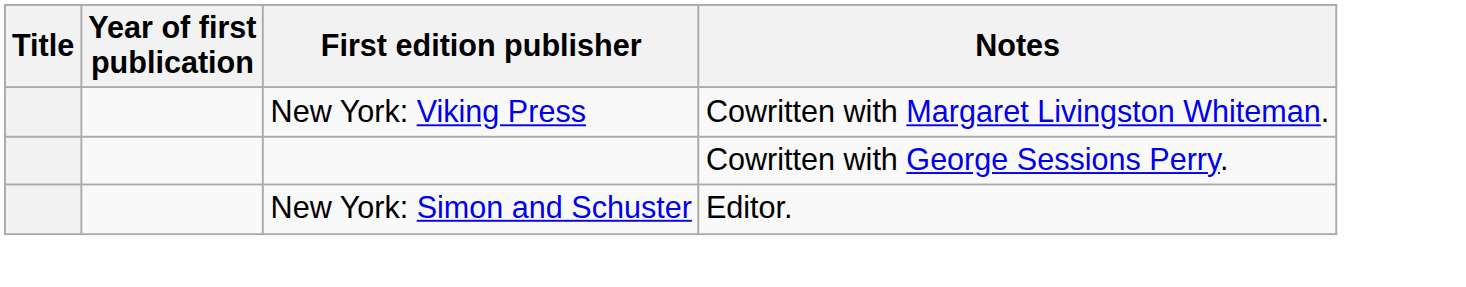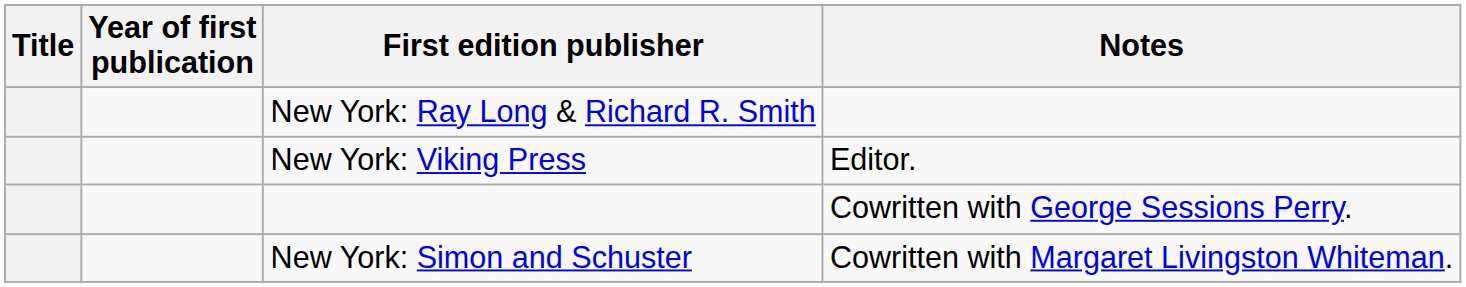+ row: New York: Ray Long & Richard R. Smith
New York: Viking Press | Notes: Cowritten with Margaret Livingston Whiteman. -> Editor.
New York: Simon and Schuster | Notes: Editor. -> Cowritten with Margaret Livingston Whiteman.
